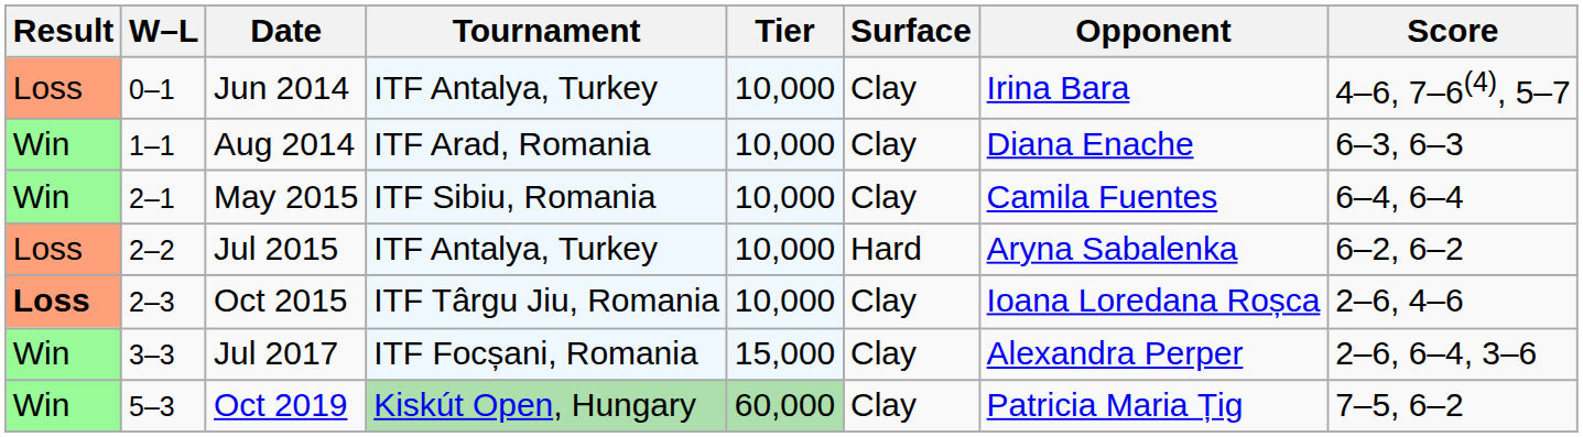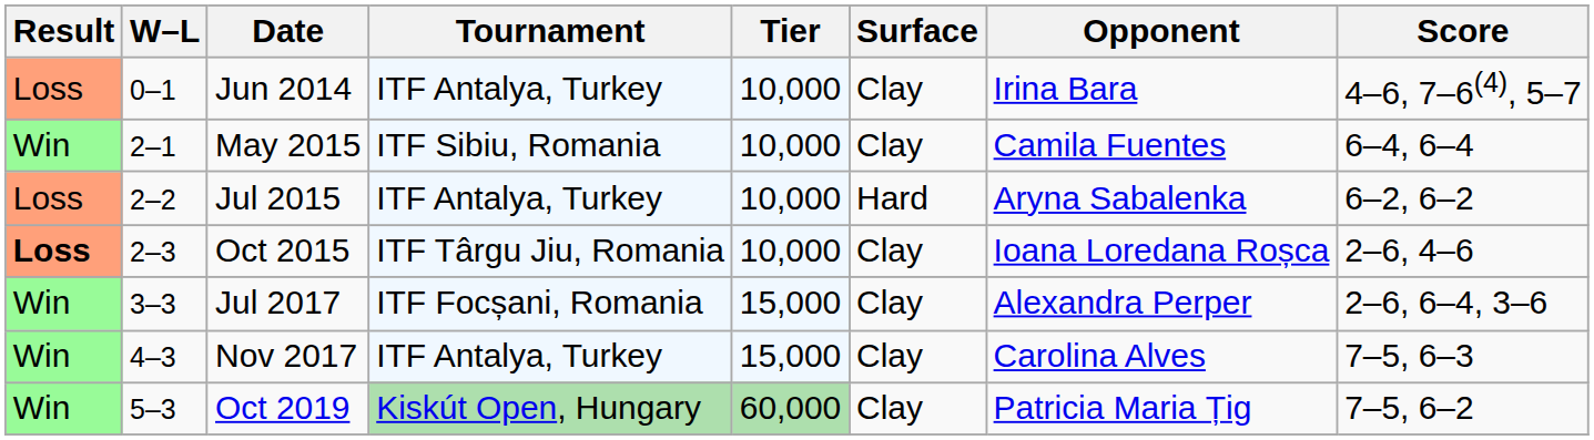- row: Win | 1–1 | Aug 2014 | ITF Arad, Romania | 10,000 | Clay | Diana Enache | 6–3, 6–3
+ row: Win | 4–3 | Nov 2017 | ITF Antalya, Turkey | 15,000 | Clay | Carolina Alves | 7–5, 6–3
